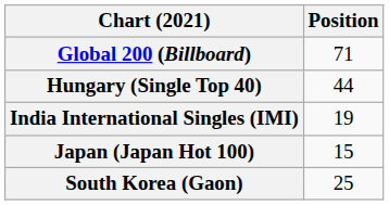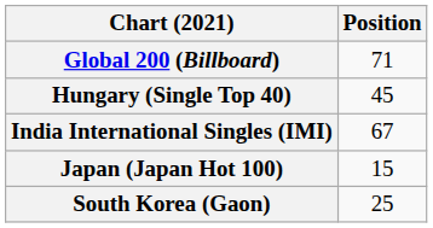Hungary (Single Top 40) | Position: 44 -> 45
India International Singles (IMI) | Position: 19 -> 67
